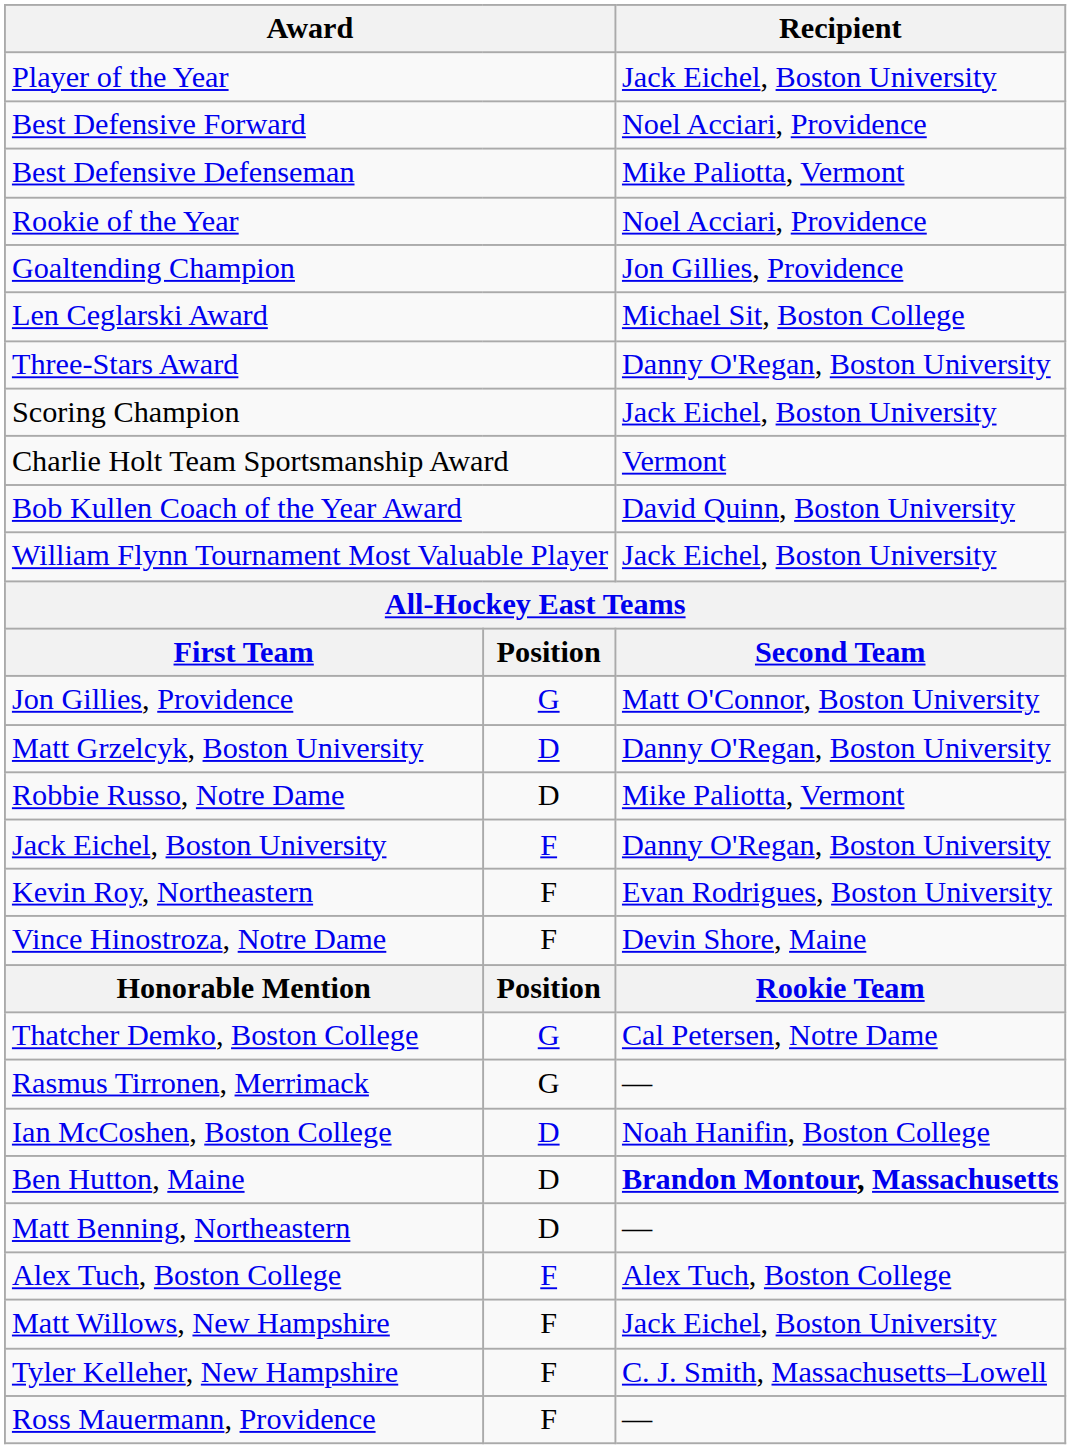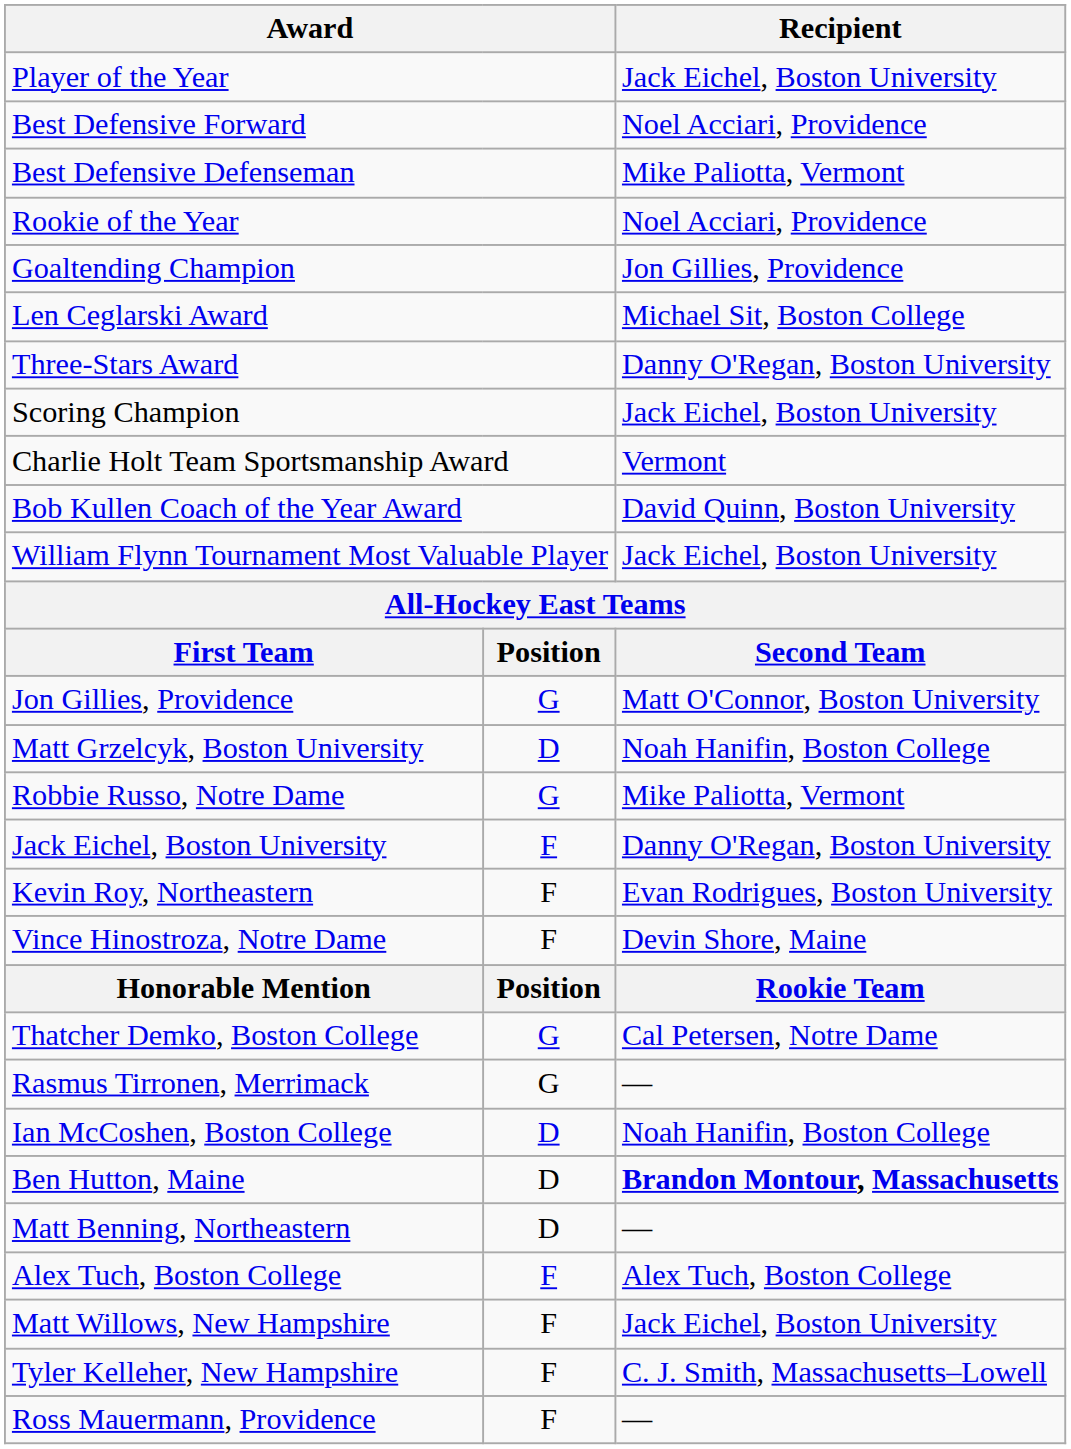Matt Grzelcyk, Boston University | Recipient: Danny O'Regan, Boston University -> Noah Hanifin, Boston College
Robbie Russo, Notre Dame | column 2: D -> G
